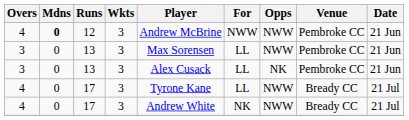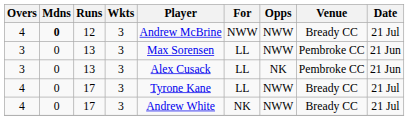12 | Venue: Pembroke CC -> Bready CC
12 | Date: 21 Jun -> 21 Jul
